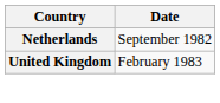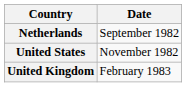+ row: United States | November 1982
